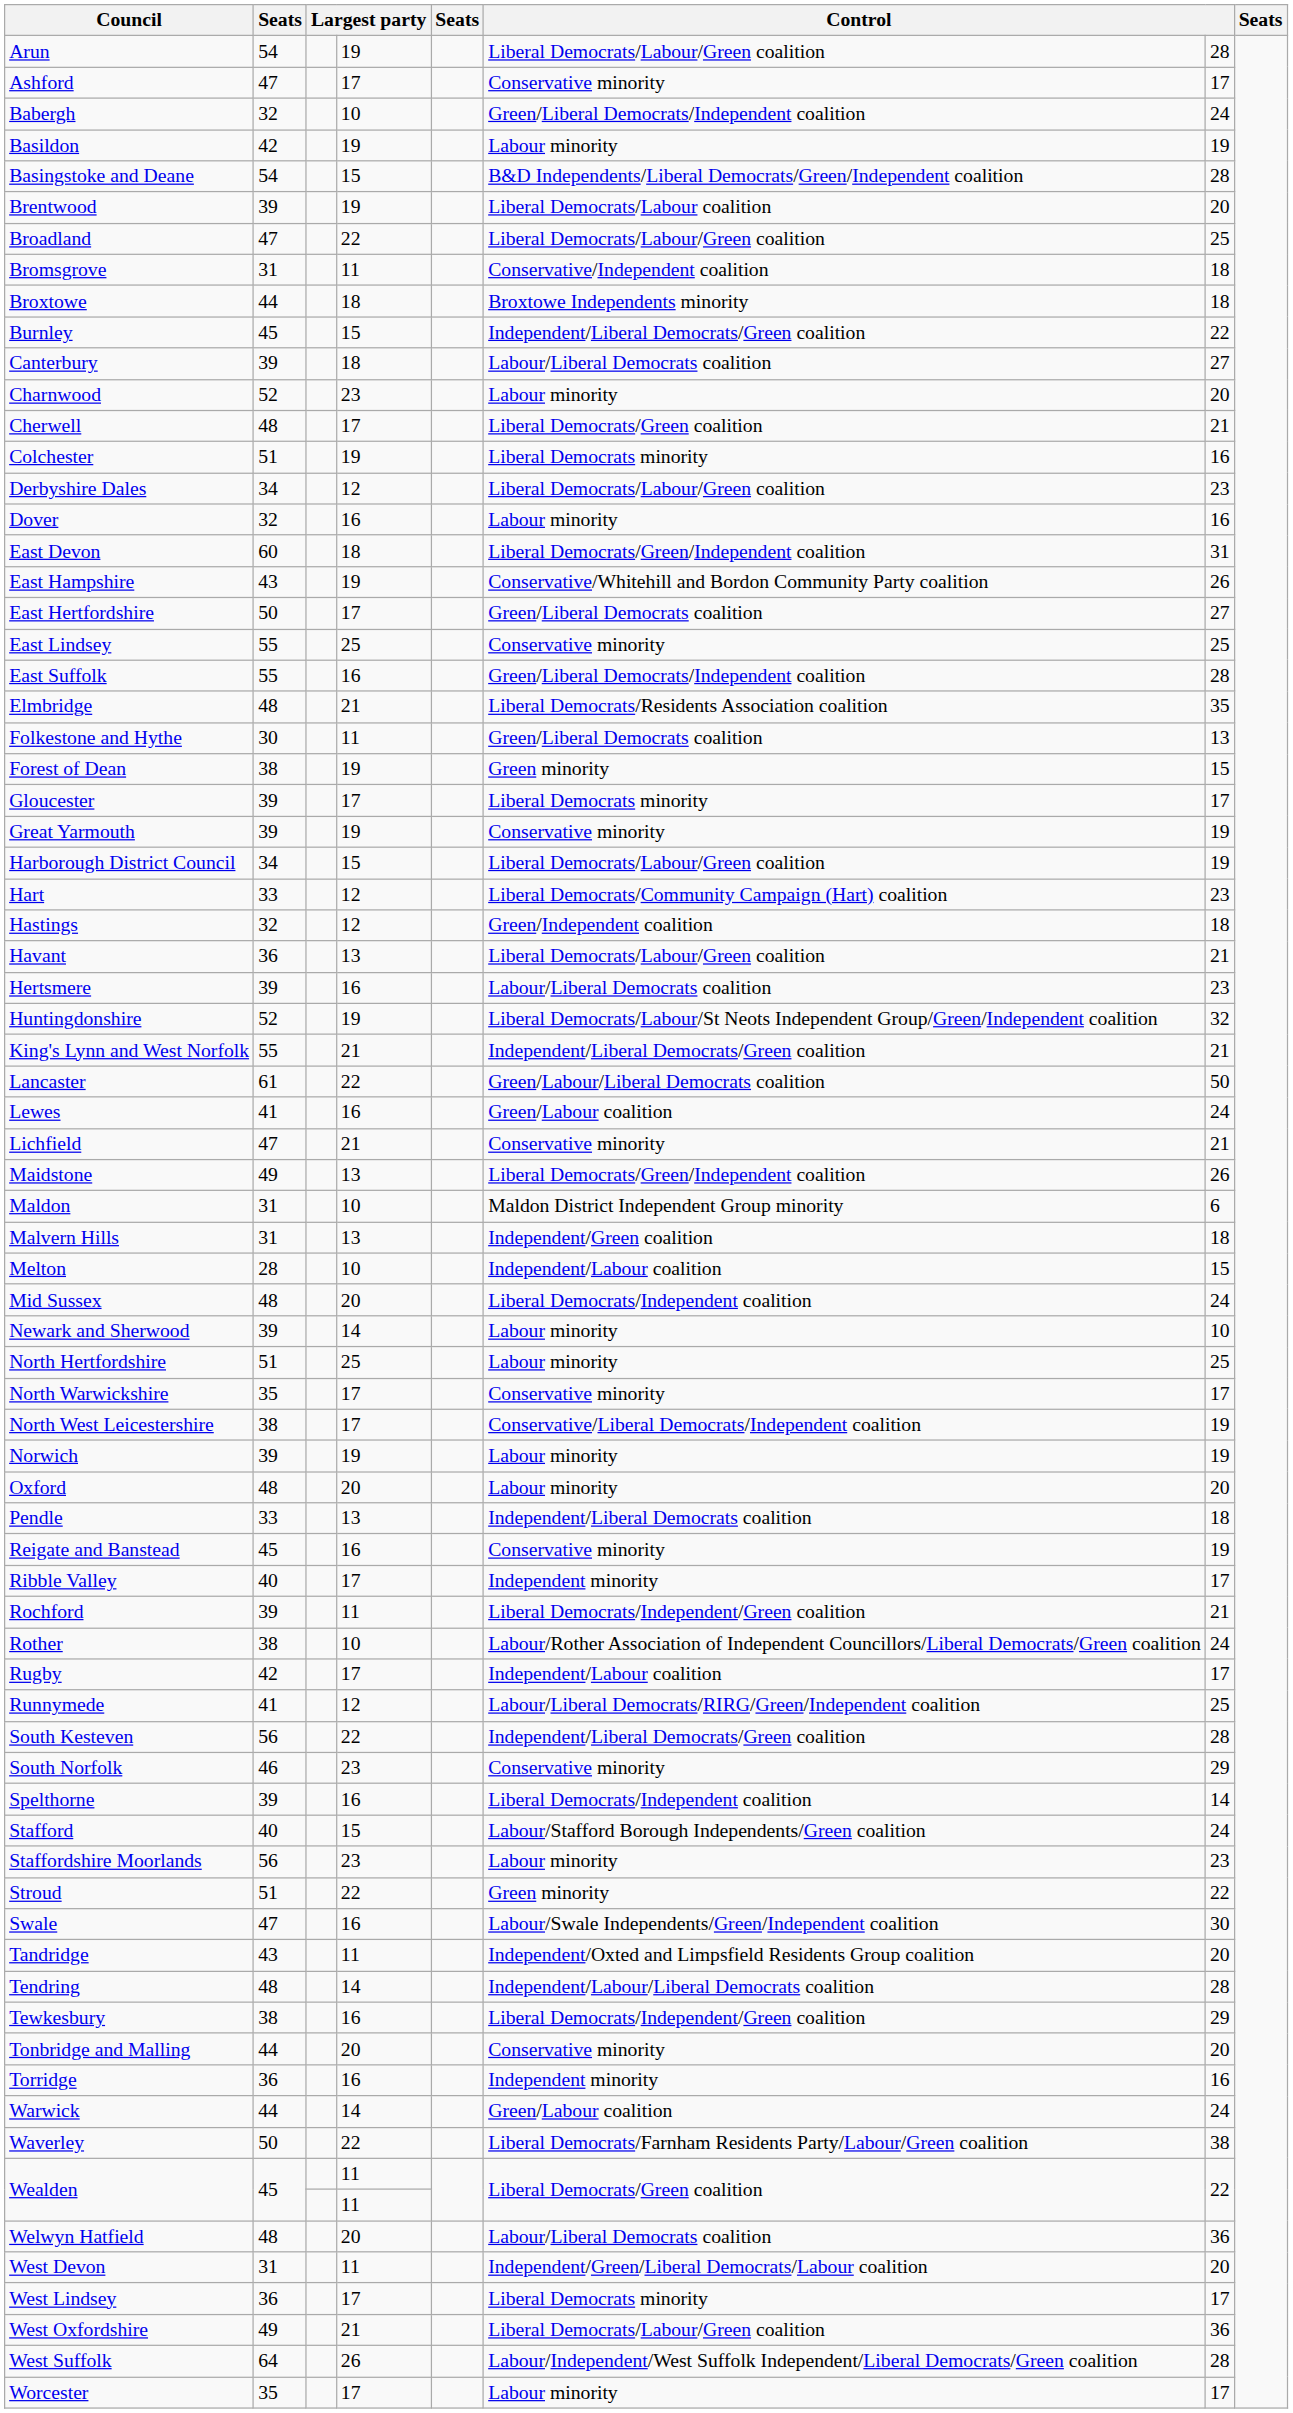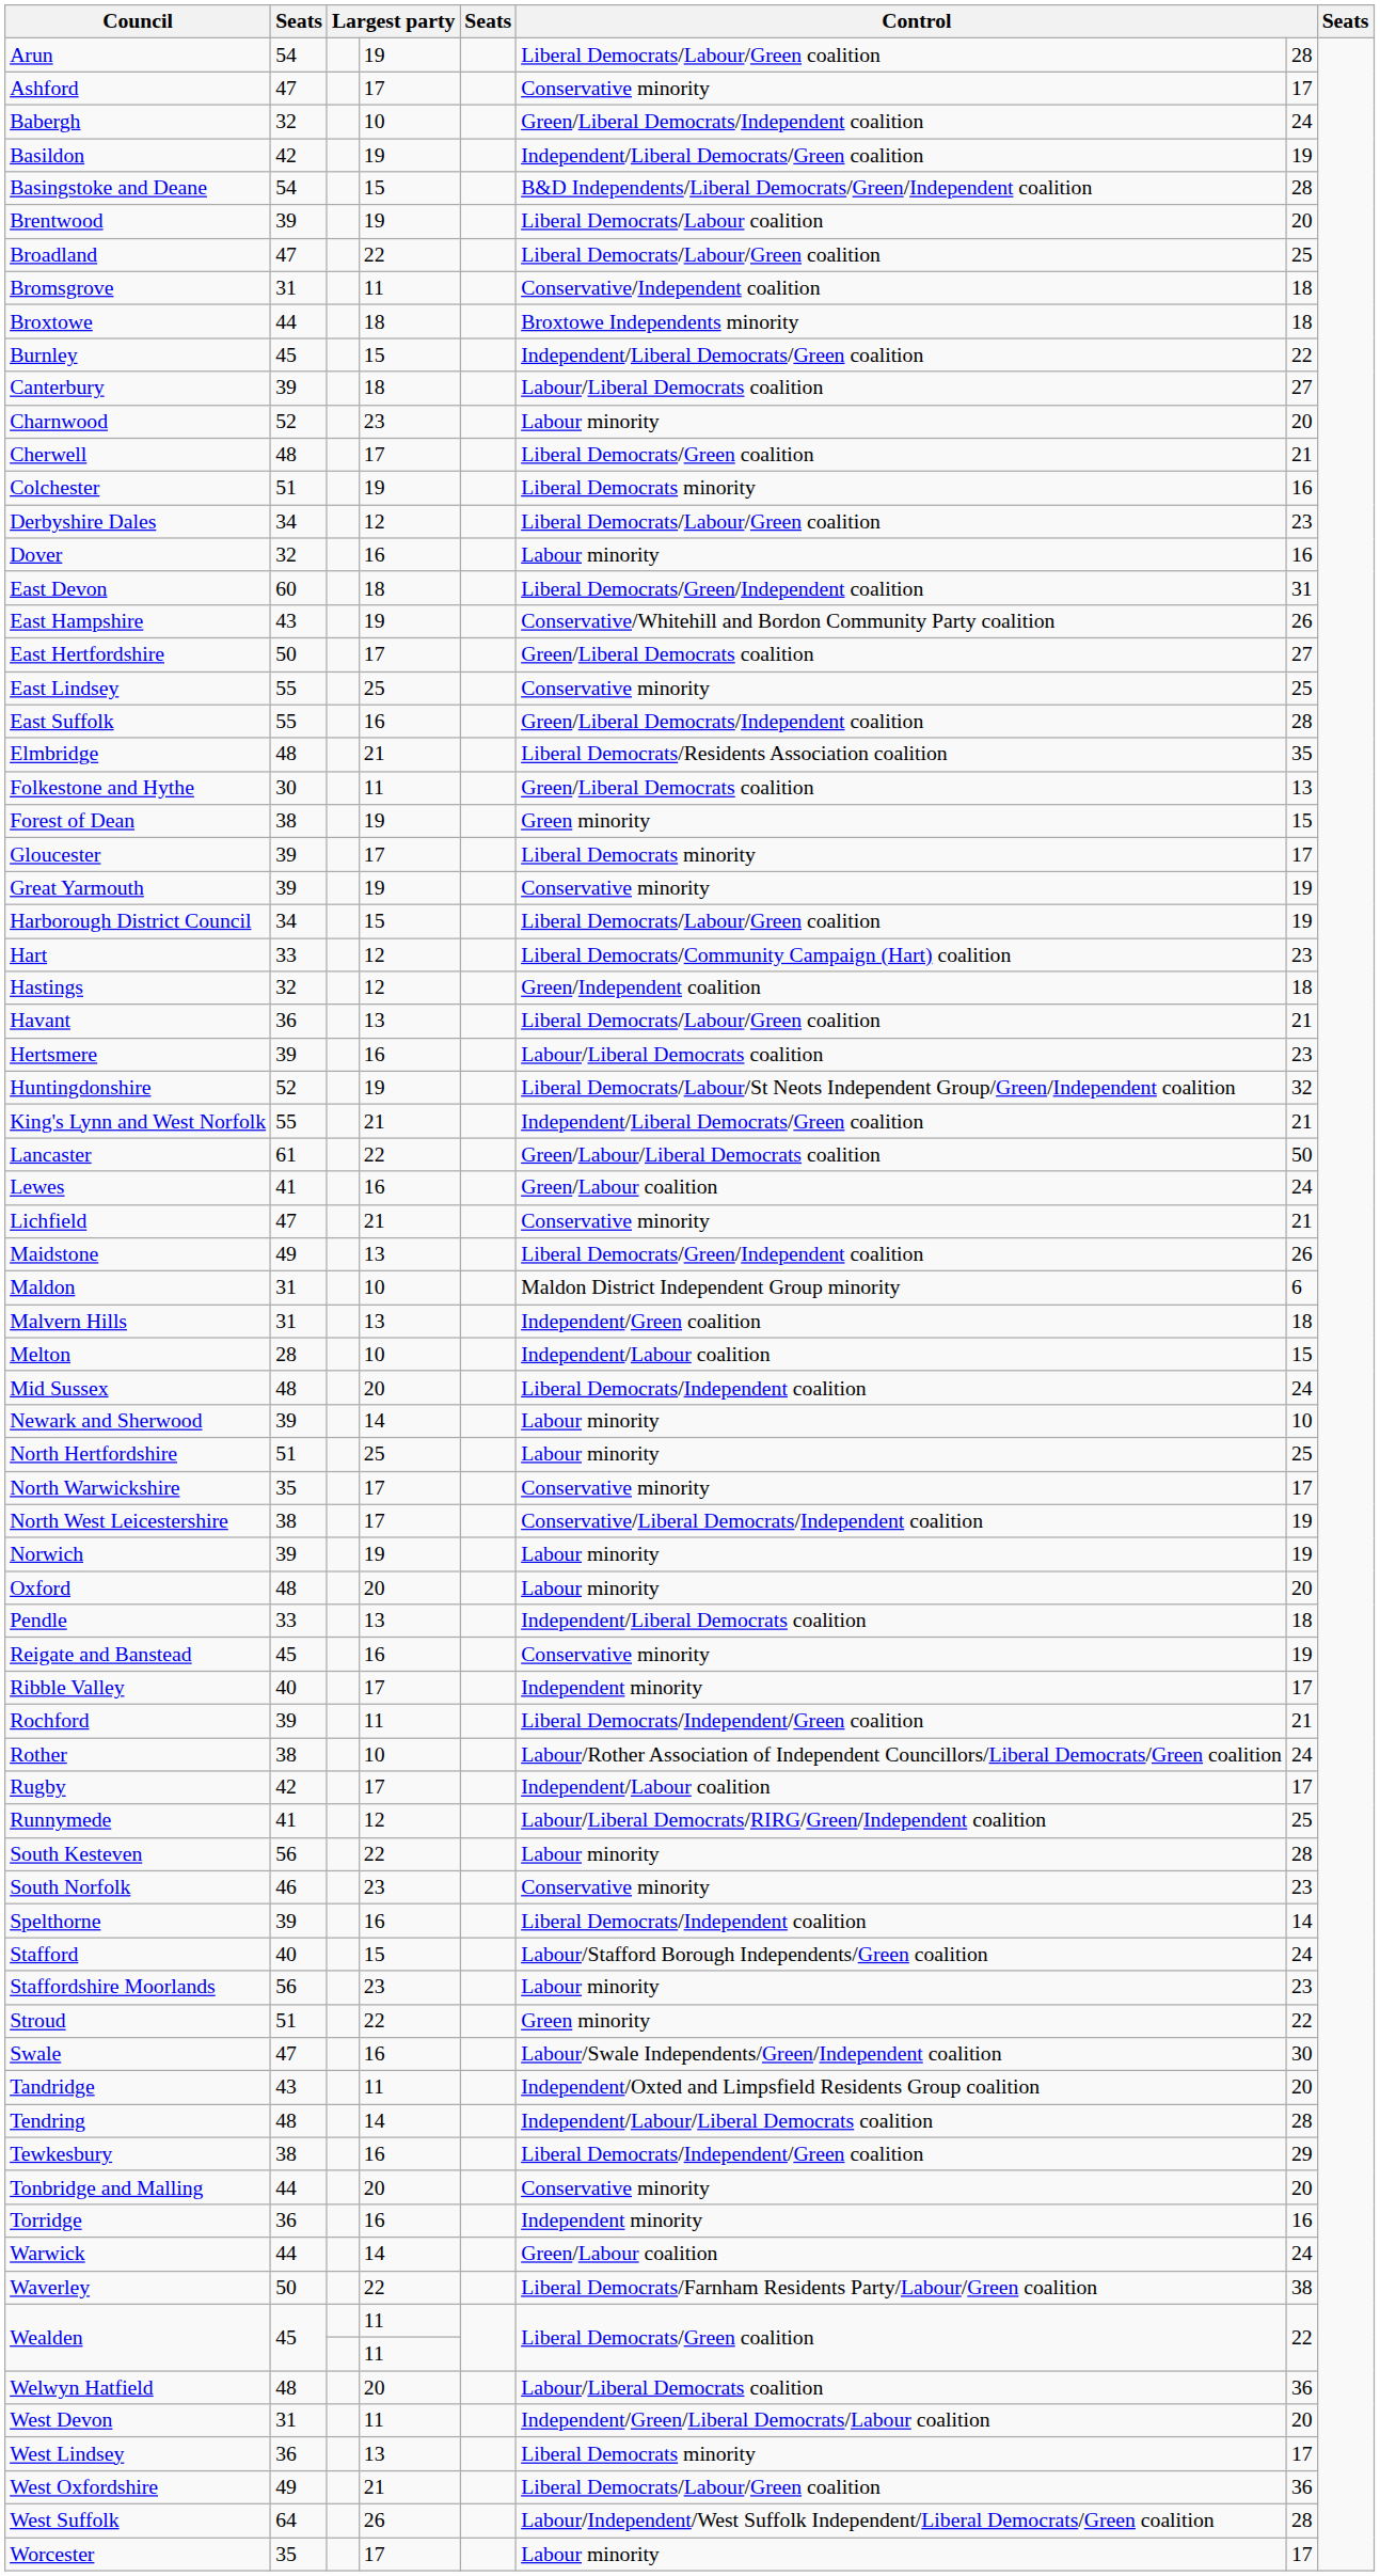Basildon | column 6: Labour minority -> Independent/Liberal Democrats/Green coalition
South Kesteven | column 6: Independent/Liberal Democrats/Green coalition -> Labour minority
South Norfolk | column 7: 29 -> 23
West Lindsey | column 4: 17 -> 13
